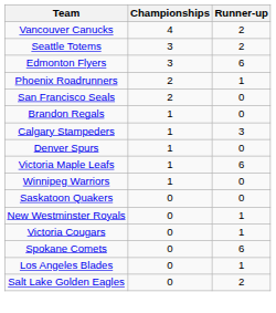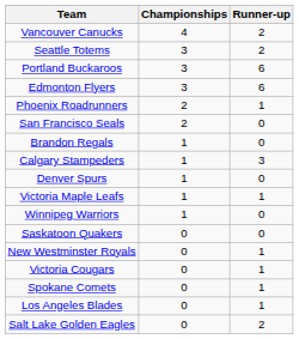+ row: Portland Buckaroos | 3 | 6
Victoria Maple Leafs | Runner-up: 6 -> 1
Spokane Comets | Runner-up: 6 -> 1
